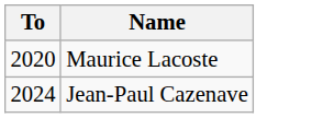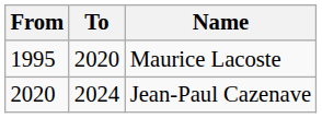+ column: From | 1995 | 2020
